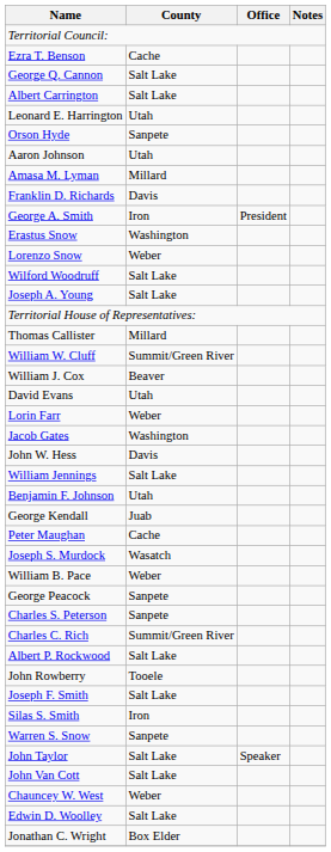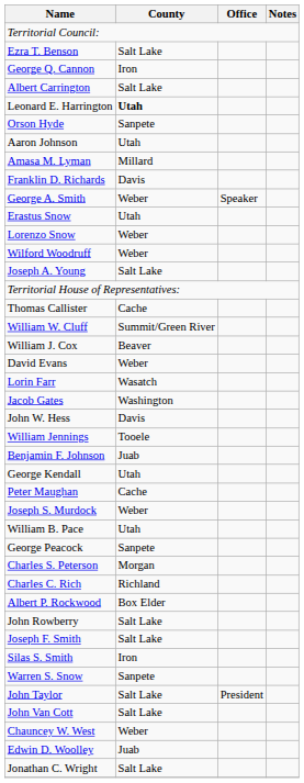Ezra T. Benson | County: Cache -> Salt Lake
George Q. Cannon | County: Salt Lake -> Iron
Leonard E. Harrington | County: normal -> bold
George A. Smith | County: Iron -> Weber
George A. Smith | Office: President -> Speaker
Erastus Snow | County: Washington -> Utah
Wilford Woodruff | County: Salt Lake -> Weber
Thomas Callister | County: Millard -> Cache
David Evans | County: Utah -> Weber
Lorin Farr | County: Weber -> Wasatch
William Jennings | County: Salt Lake -> Tooele
Benjamin F. Johnson | County: Utah -> Juab
George Kendall | County: Juab -> Utah
Joseph S. Murdock | County: Wasatch -> Weber
William B. Pace | County: Weber -> Utah
Charles S. Peterson | County: Sanpete -> Morgan
Charles C. Rich | County: Summit/Green River -> Richland
Albert P. Rockwood | County: Salt Lake -> Box Elder
John Rowberry | County: Tooele -> Salt Lake
John Taylor | Office: Speaker -> President
Edwin D. Woolley | County: Salt Lake -> Juab
Jonathan C. Wright | County: Box Elder -> Salt Lake
